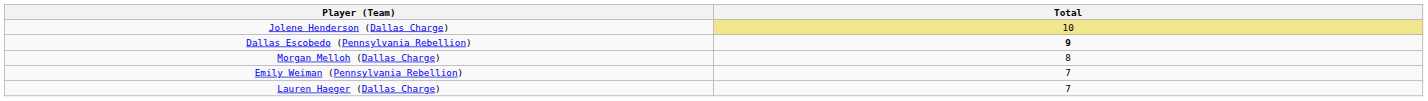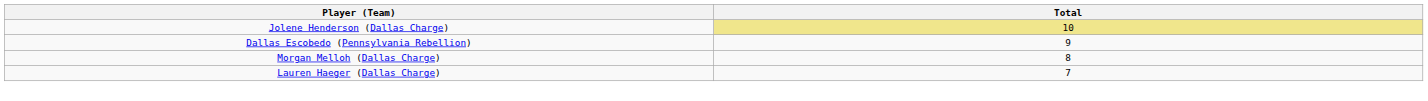Dallas Escobedo (Pennsylvania Rebellion) | Total: bold -> normal
- row: Emily Weiman (Pennsylvania Rebellion) | 7
